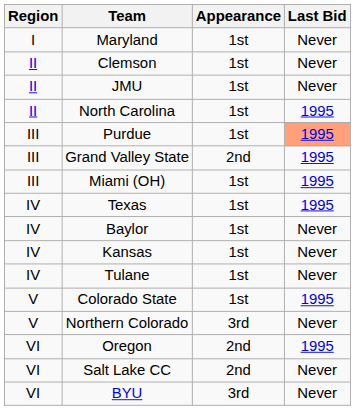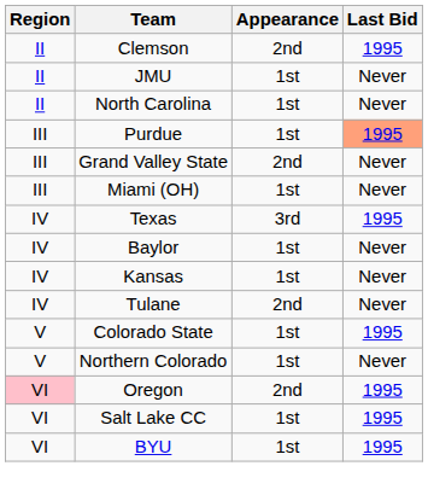- row: I | Maryland | 1st | Never
Clemson | Appearance: 1st -> 2nd
Clemson | Last Bid: Never -> 1995
North Carolina | Last Bid: 1995 -> Never
Grand Valley State | Last Bid: 1995 -> Never
Miami (OH) | Last Bid: 1995 -> Never
Texas | Appearance: 1st -> 3rd
Tulane | Appearance: 1st -> 2nd
Northern Colorado | Appearance: 3rd -> 1st
Oregon | Region: no background -> pink background
Salt Lake CC | Appearance: 2nd -> 1st
Salt Lake CC | Last Bid: Never -> 1995
BYU | Appearance: 3rd -> 1st
BYU | Last Bid: Never -> 1995
